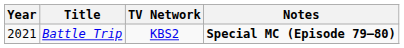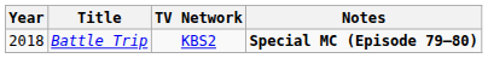Battle Trip | Year: 2021 -> 2018
